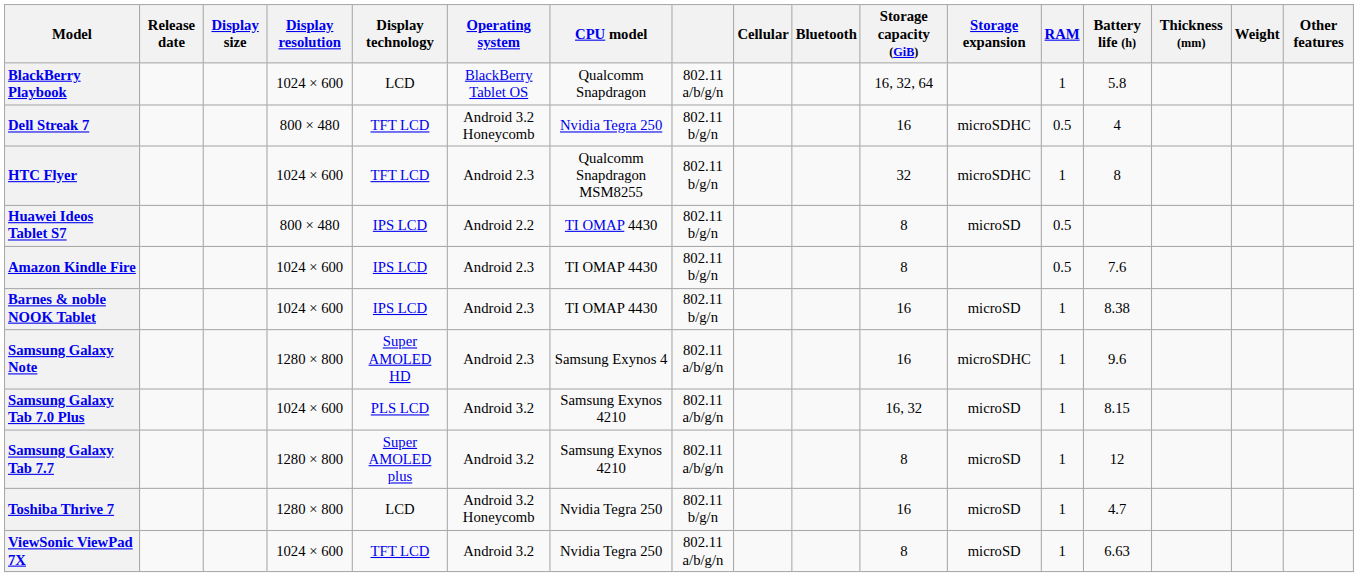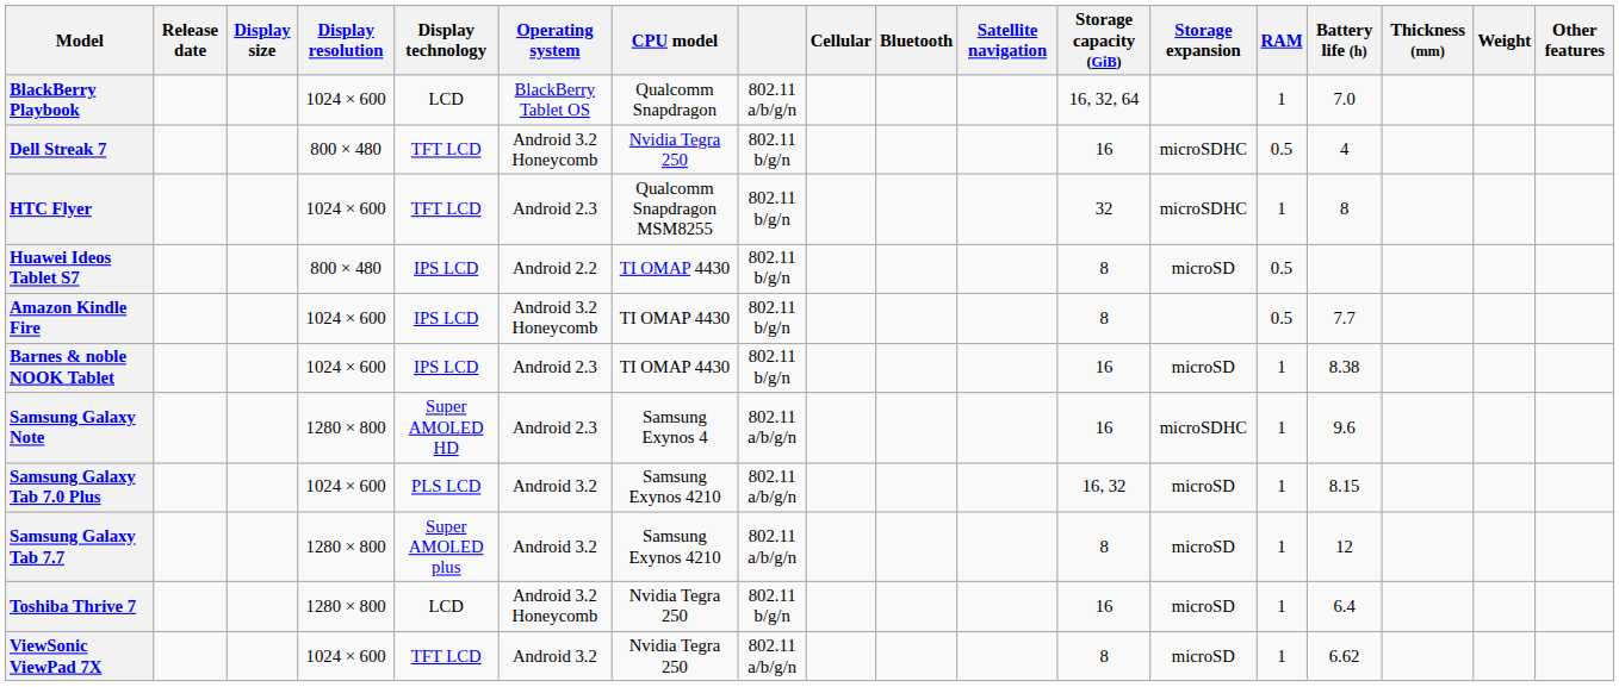+ column: Satellite navigation
BlackBerry Playbook | Battery life (h): 5.8 -> 7.0
Amazon Kindle Fire | Operating system: Android 2.3 -> Android 3.2 Honeycomb
Amazon Kindle Fire | Battery life (h): 7.6 -> 7.7
Toshiba Thrive 7 | Battery life (h): 4.7 -> 6.4
ViewSonic ViewPad 7X | Battery life (h): 6.63 -> 6.62
